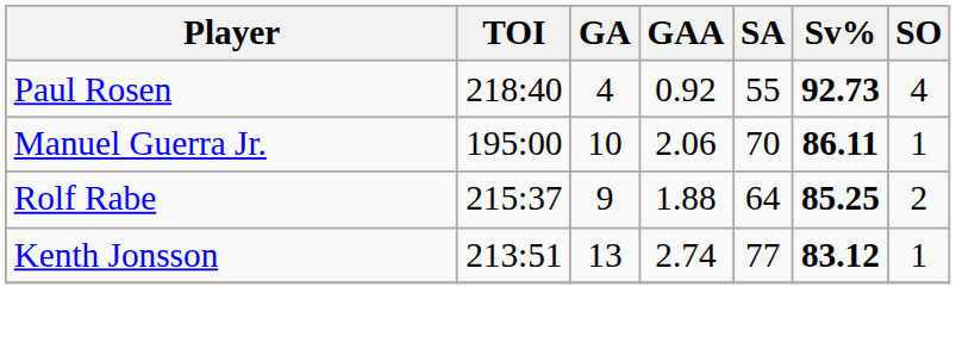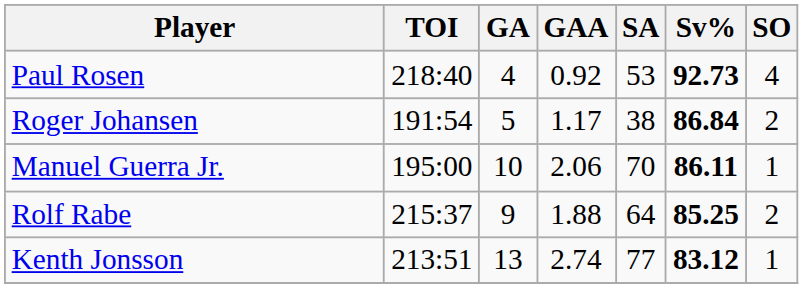Paul Rosen | SA: 55 -> 53
+ row: Roger Johansen | 191:54 | 5 | 1.17 | 38 | 86.84 | 2
